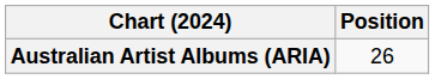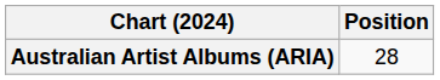Australian Artist Albums (ARIA) | Position: 26 -> 28
